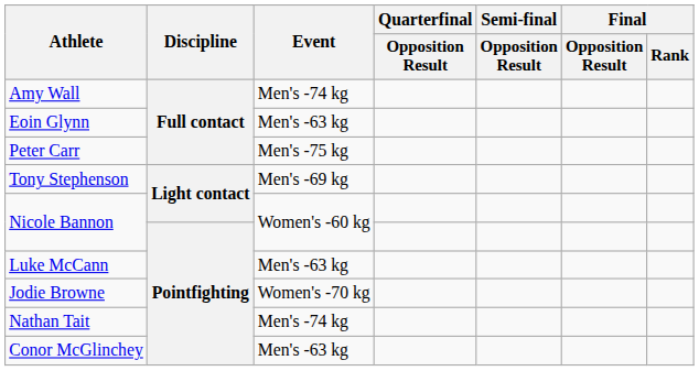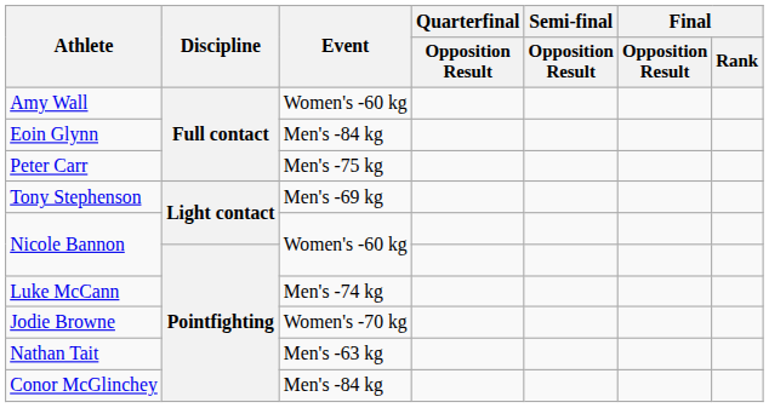Amy Wall | Event: Men's -74 kg -> Women's -60 kg
Eoin Glynn | Event: Men's -63 kg -> Men's -84 kg
Luke McCann | Event: Men's -63 kg -> Men's -74 kg
Nathan Tait | Event: Men's -74 kg -> Men's -63 kg
Conor McGlinchey | Event: Men's -63 kg -> Men's -84 kg
